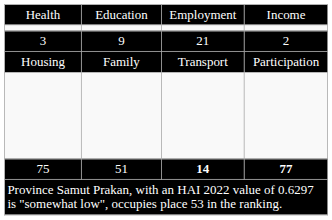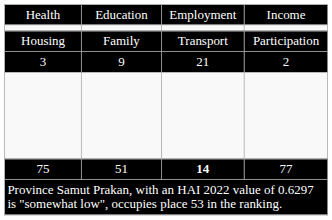rows swapped: 3 <-> Housing
75 | column 4: bold -> normal
